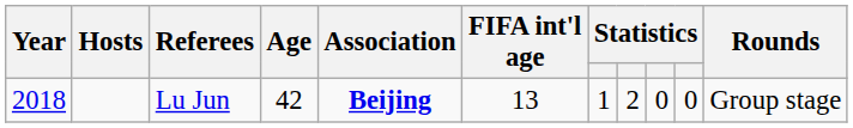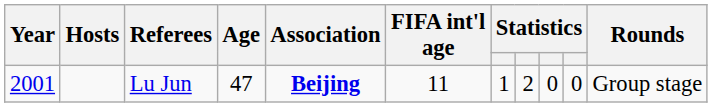Lu Jun | Year: 2018 -> 2001
Lu Jun | Age: 42 -> 47
Lu Jun | FIFA int'l age: 13 -> 11
